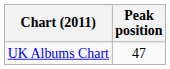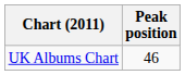UK Albums Chart | Peak position: 47 -> 46
